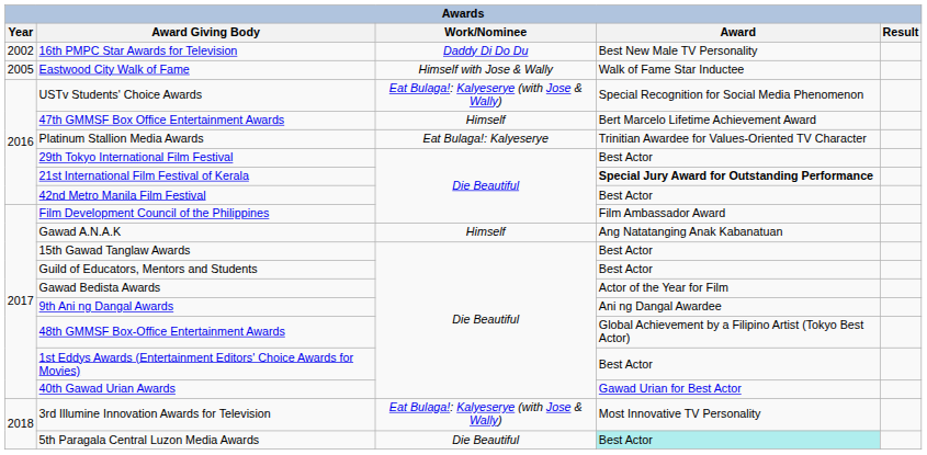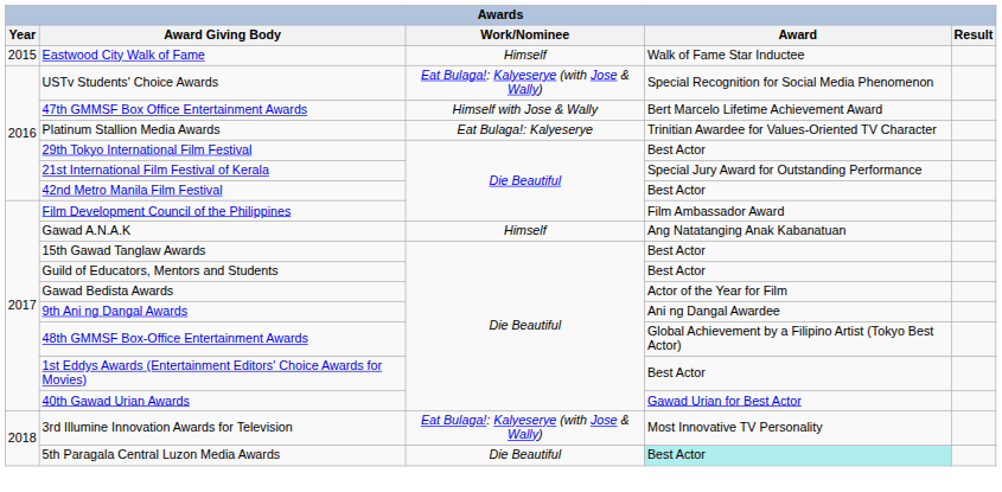- row: 2002 | 16th PMPC Star Awards for Television | Daddy Di Do Du | Best New Male TV Personality
Eastwood City Walk of Fame | Year: 2005 -> 2015
Eastwood City Walk of Fame | Work/Nominee: Himself with Jose & Wally -> Himself
47th GMMSF Box Office Entertainment Awards | Work/Nominee: Himself -> Himself with Jose & Wally
21st International Film Festival of Kerala | Award: bold -> normal
